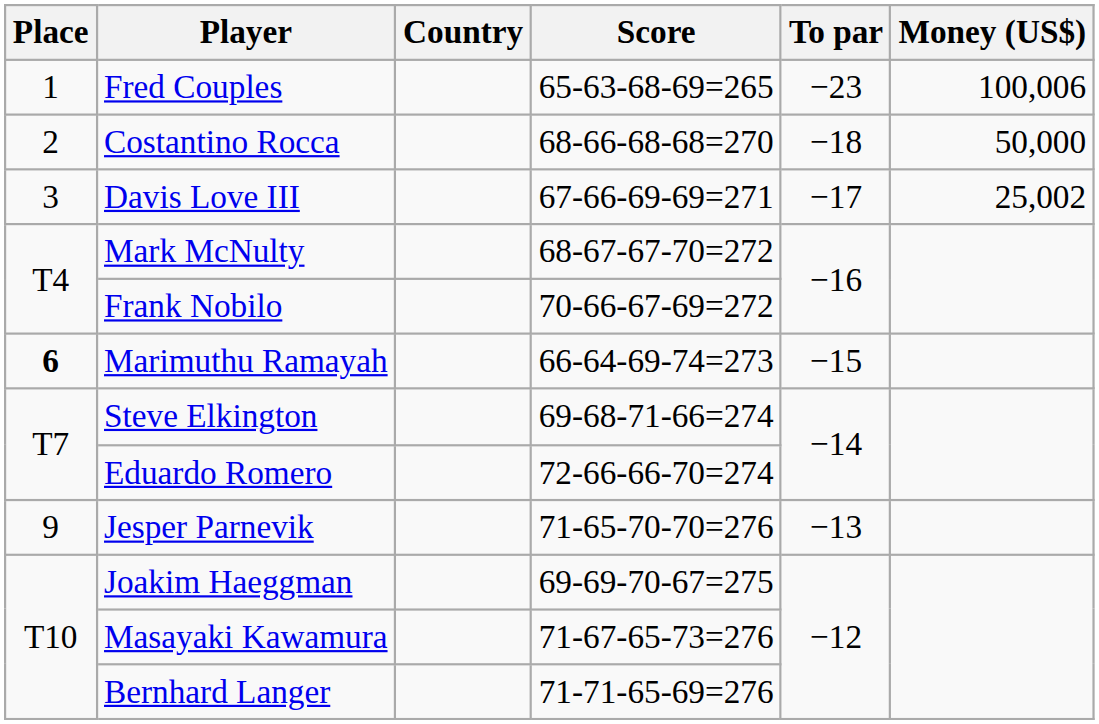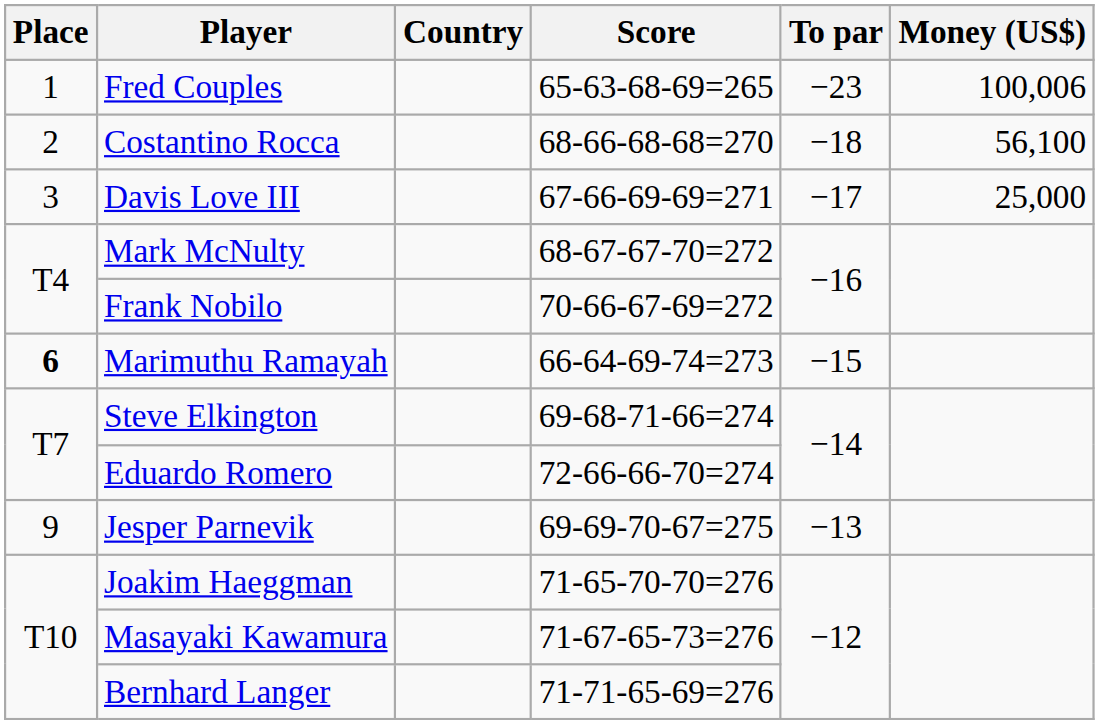Costantino Rocca | Money (US$): 50,000 -> 56,100
Davis Love III | Money (US$): 25,002 -> 25,000
Jesper Parnevik | Score: 71-65-70-70=276 -> 69-69-70-67=275
Joakim Haeggman | Score: 69-69-70-67=275 -> 71-65-70-70=276
